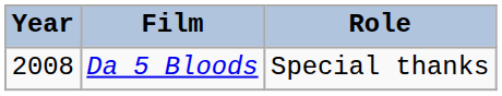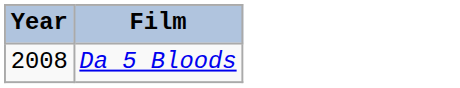- column: Role | Special thanks
